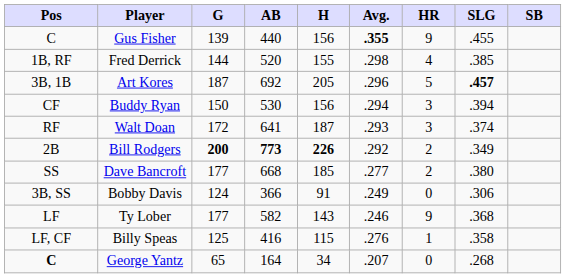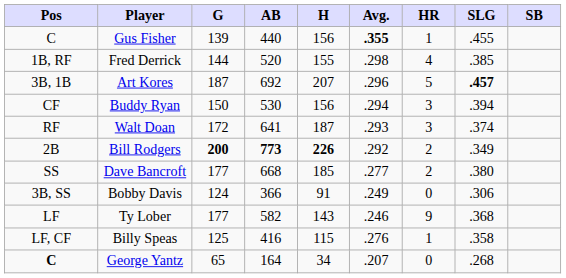Gus Fisher | HR: 9 -> 1
Art Kores | H: 205 -> 207
